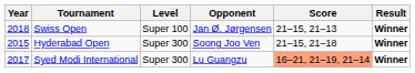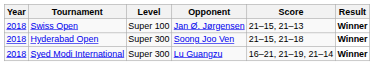Hyderabad Open | Year: 2015 -> 2018
Syed Modi International | Year: 2017 -> 2018
Syed Modi International | Score: lightsalmon background -> no background
